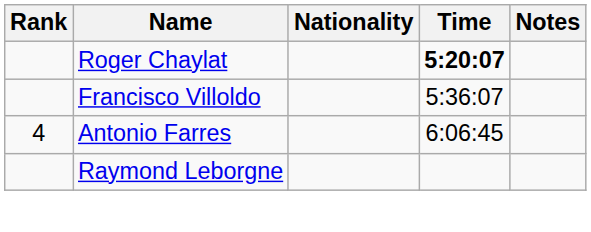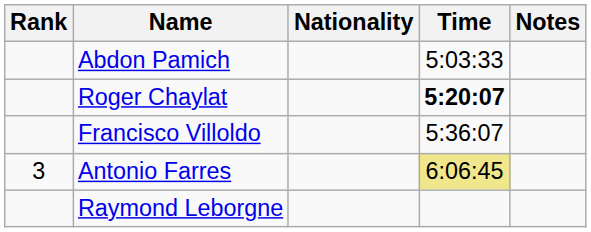+ row: Abdon Pamich | 5:03:33
Antonio Farres | Rank: 4 -> 3
Antonio Farres | Time: no background -> khaki background
